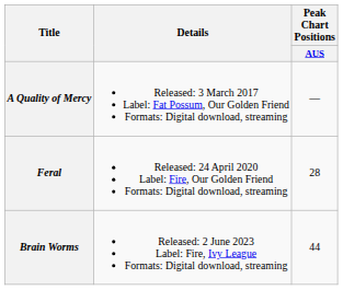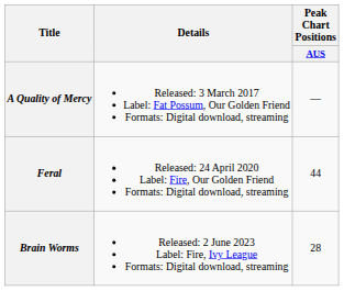Feral | Peak Chart Positions / AUS: 28 -> 44
Brain Worms | Peak Chart Positions / AUS: 44 -> 28
